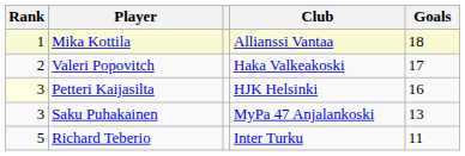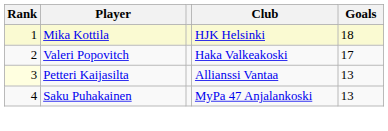Mika Kottila | Club: Allianssi Vantaa -> HJK Helsinki
Petteri Kaijasilta | Club: HJK Helsinki -> Allianssi Vantaa
Petteri Kaijasilta | Goals: 16 -> 13
Saku Puhakainen | Rank: 3 -> 4
- row: 5 | Richard Teberio | Inter Turku | 11
